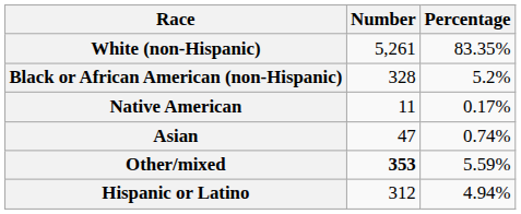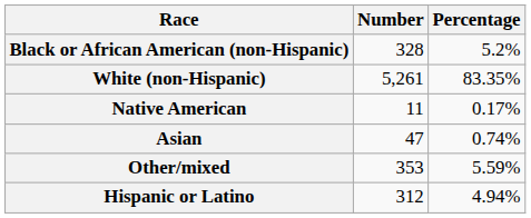rows swapped: White (non-Hispanic) <-> Black or African American (non-Hispanic)
Other/mixed | Number: bold -> normal
